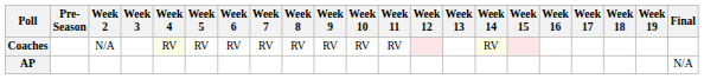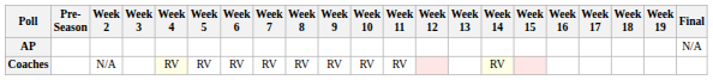rows swapped: AP <-> Coaches
